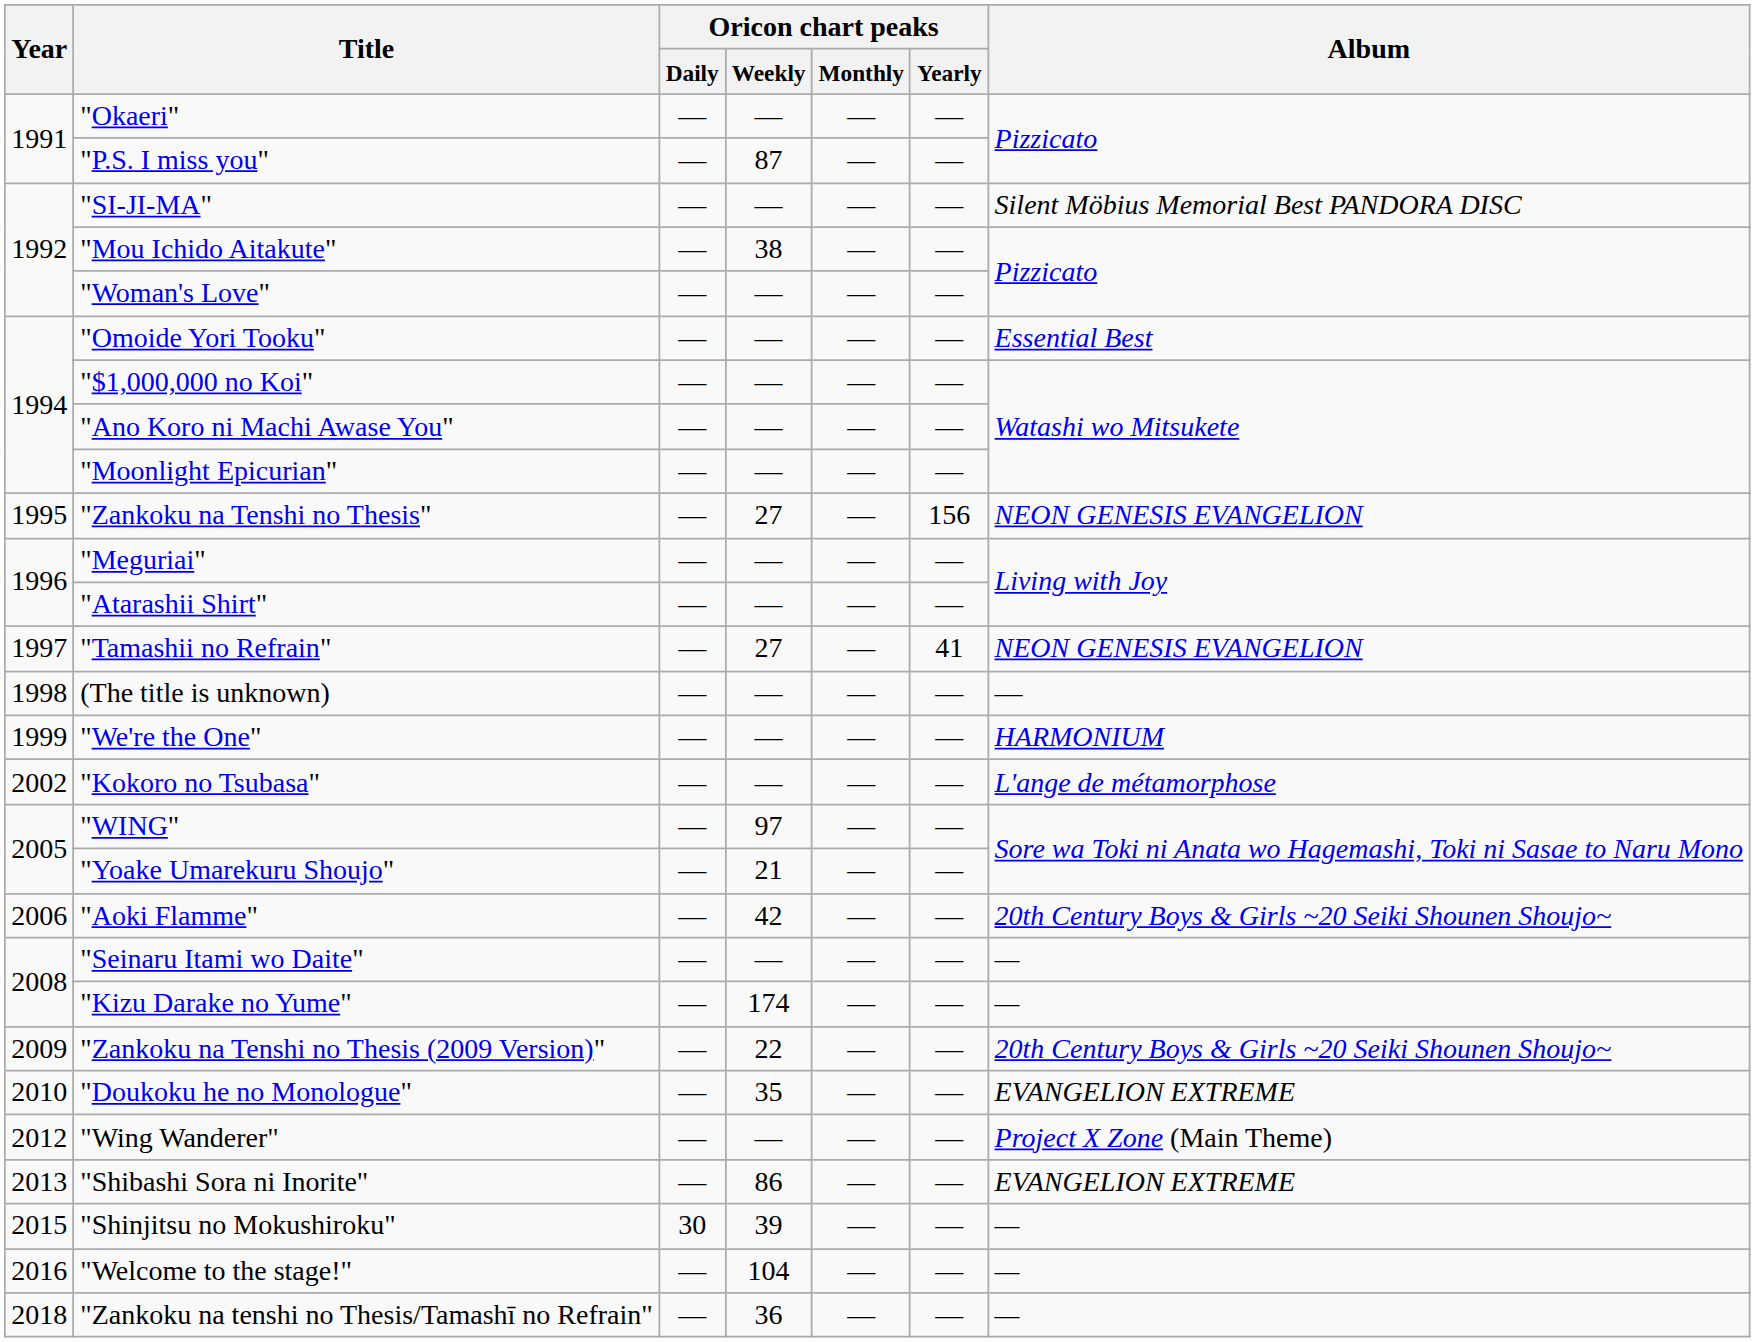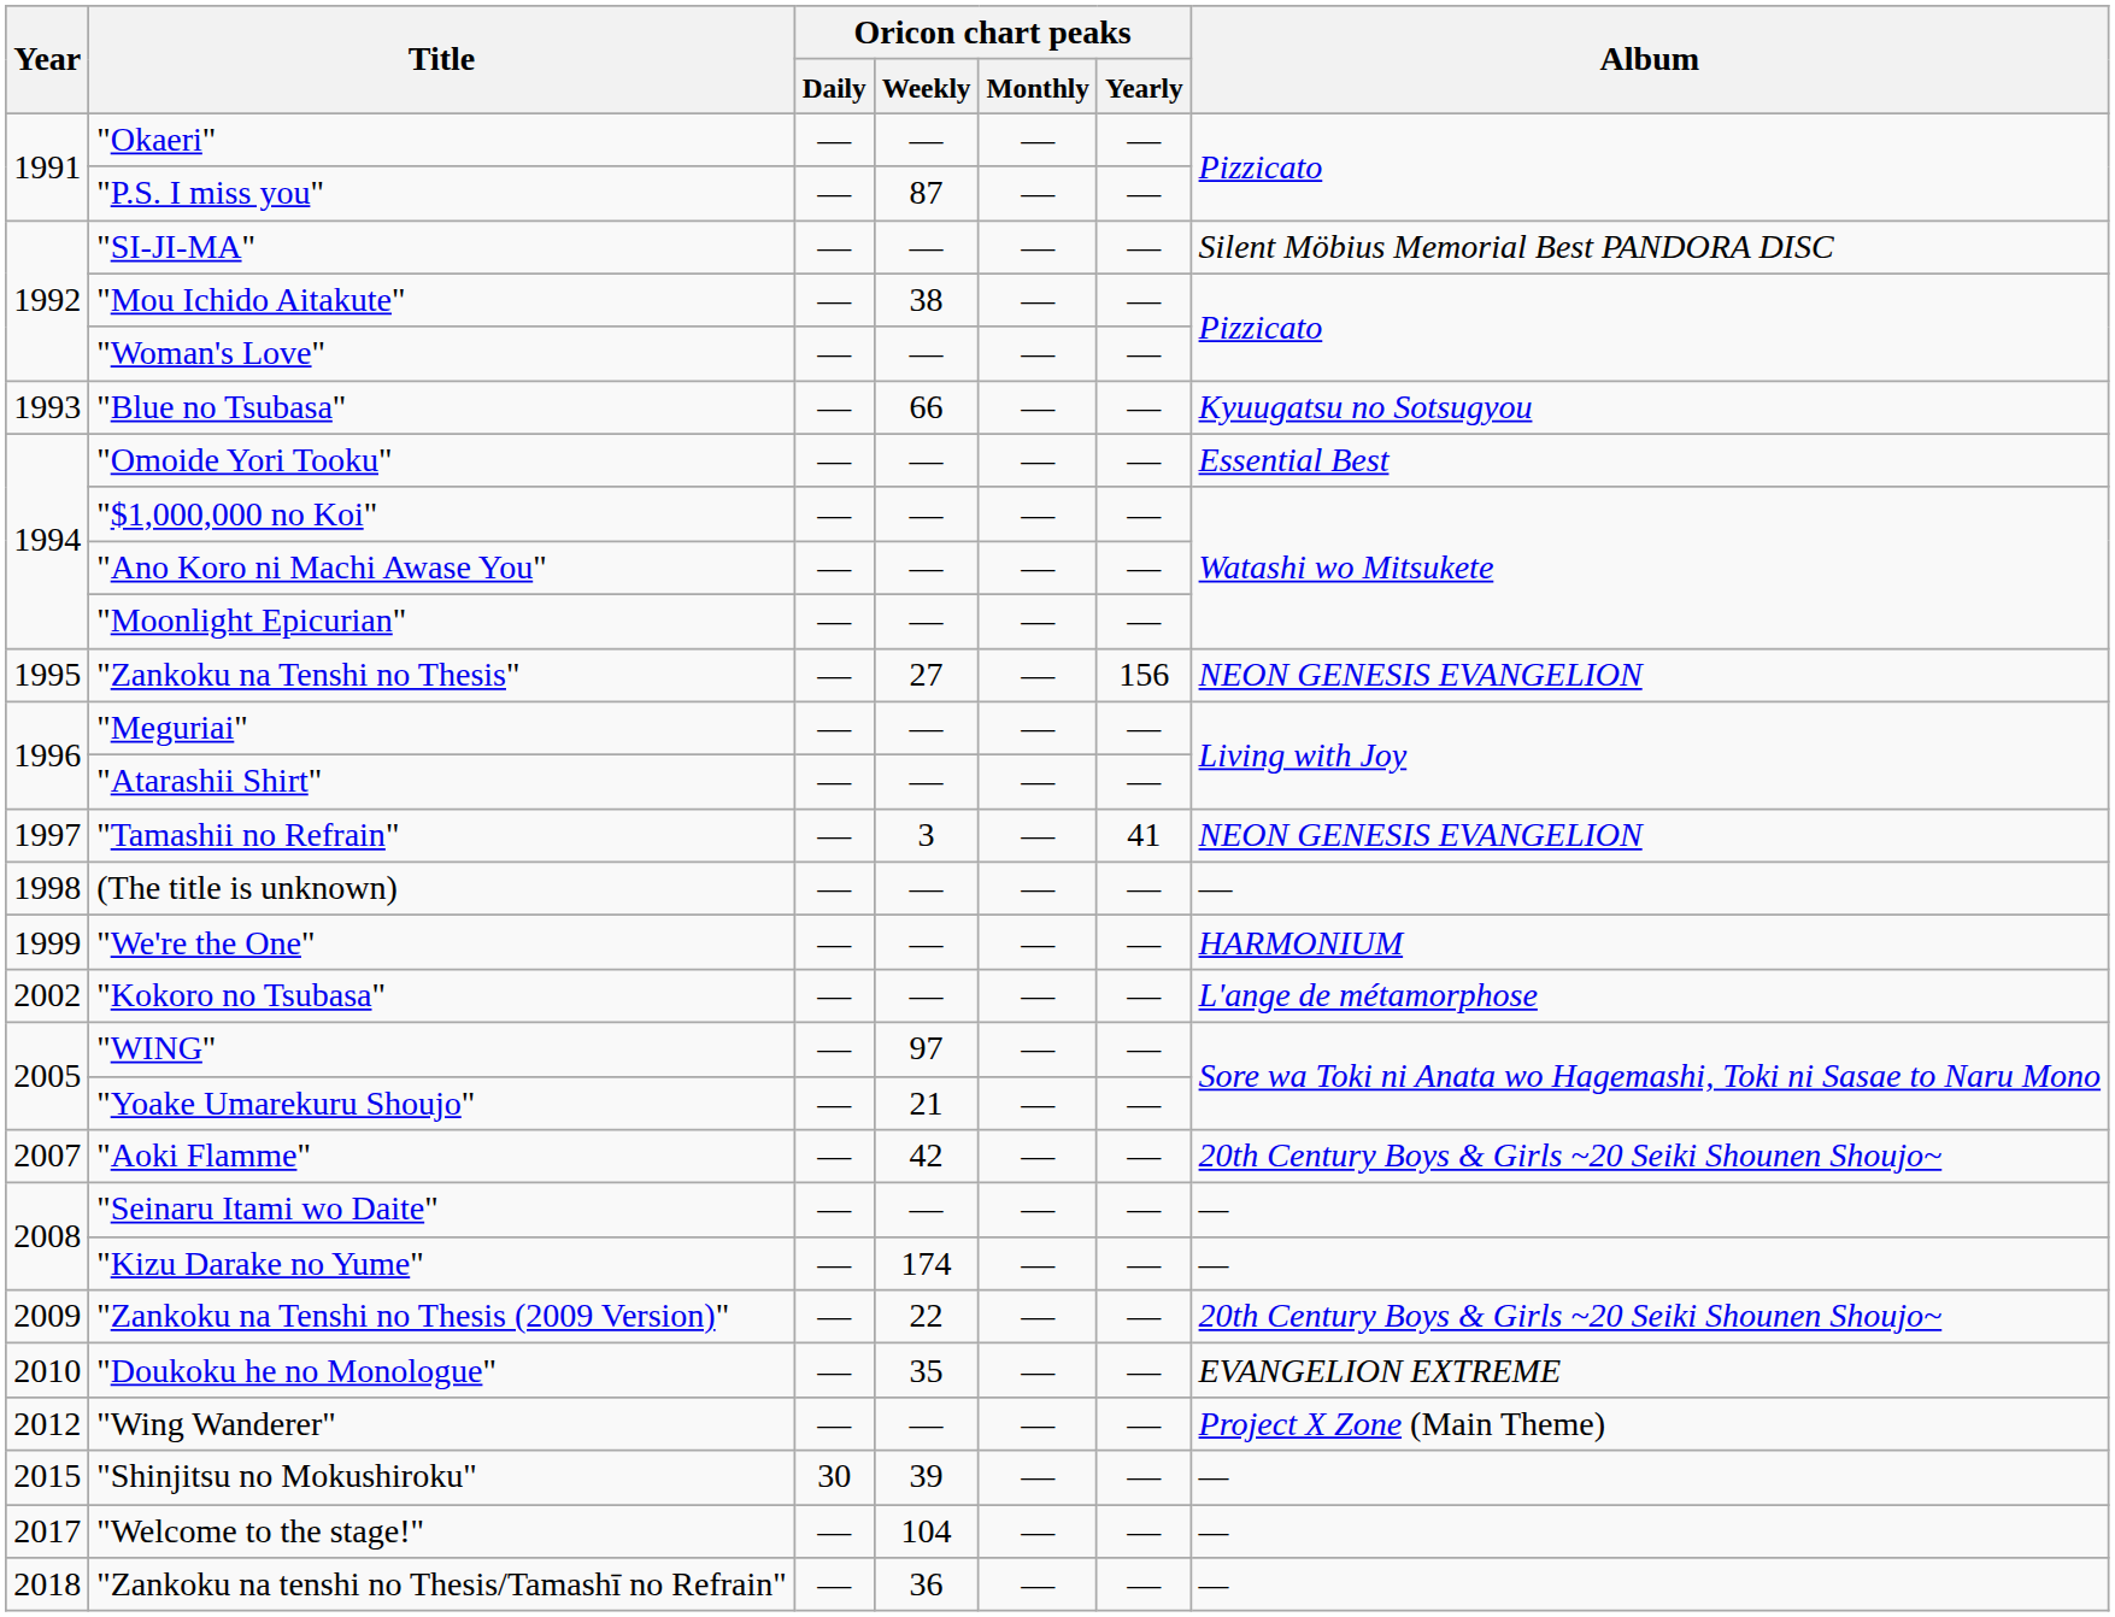+ row: 1993 | "Blue no Tsubasa" | — | 66 | — | — | Kyuugatsu no Sotsugyou
"Tamashii no Refrain" | Oricon chart peaks / Weekly: 27 -> 3
"Aoki Flamme" | Year: 2006 -> 2007
- row: 2013 | "Shibashi Sora ni Inorite" | — | 86 | — | — | EVANGELION EXTREME
"Welcome to the stage!" | Year: 2016 -> 2017
